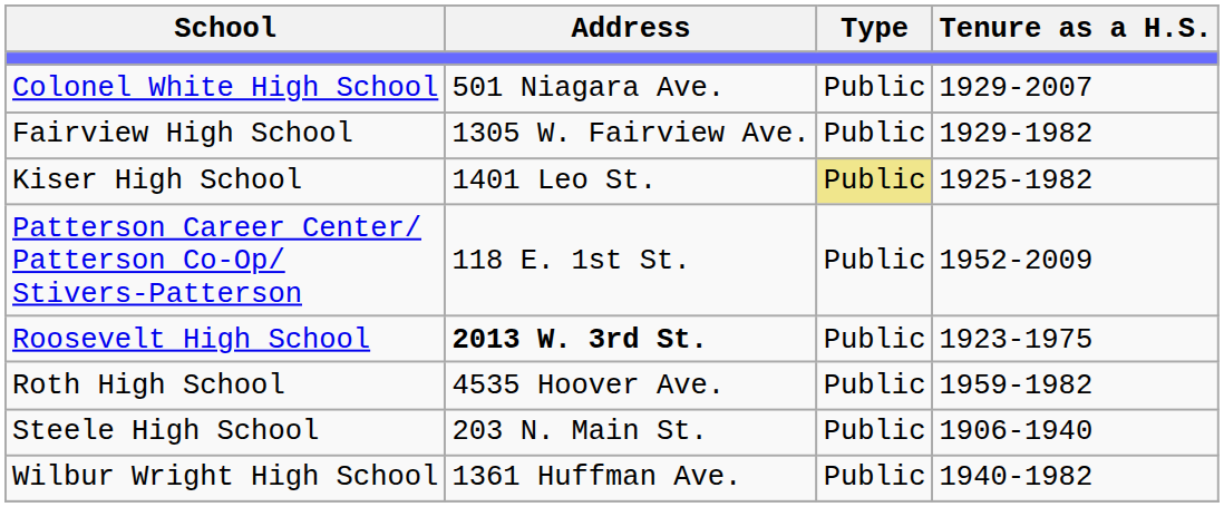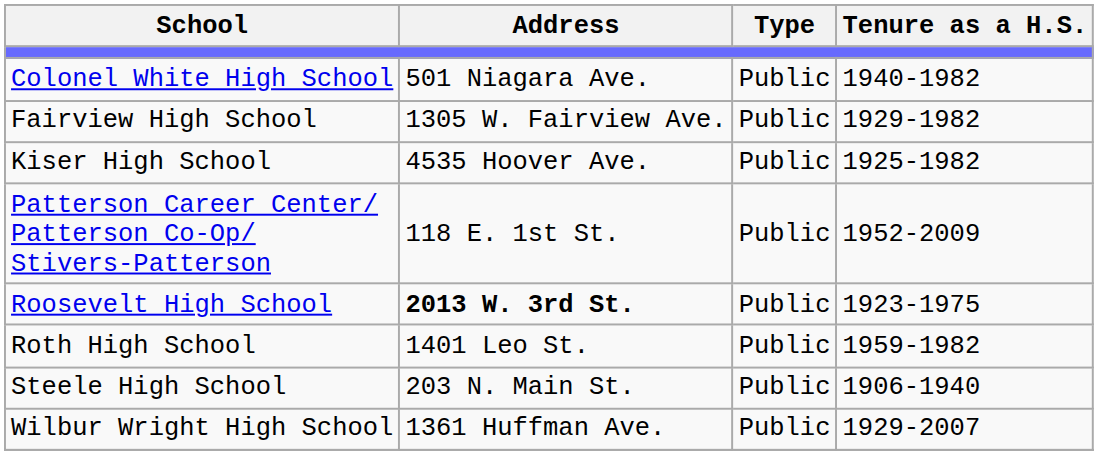Colonel White High School | Tenure as a H.S.: 1929-2007 -> 1940-1982
Kiser High School | Address: 1401 Leo St. -> 4535 Hoover Ave.
Kiser High School | Type: khaki background -> no background
Roth High School | Address: 4535 Hoover Ave. -> 1401 Leo St.
Wilbur Wright High School | Tenure as a H.S.: 1940-1982 -> 1929-2007
